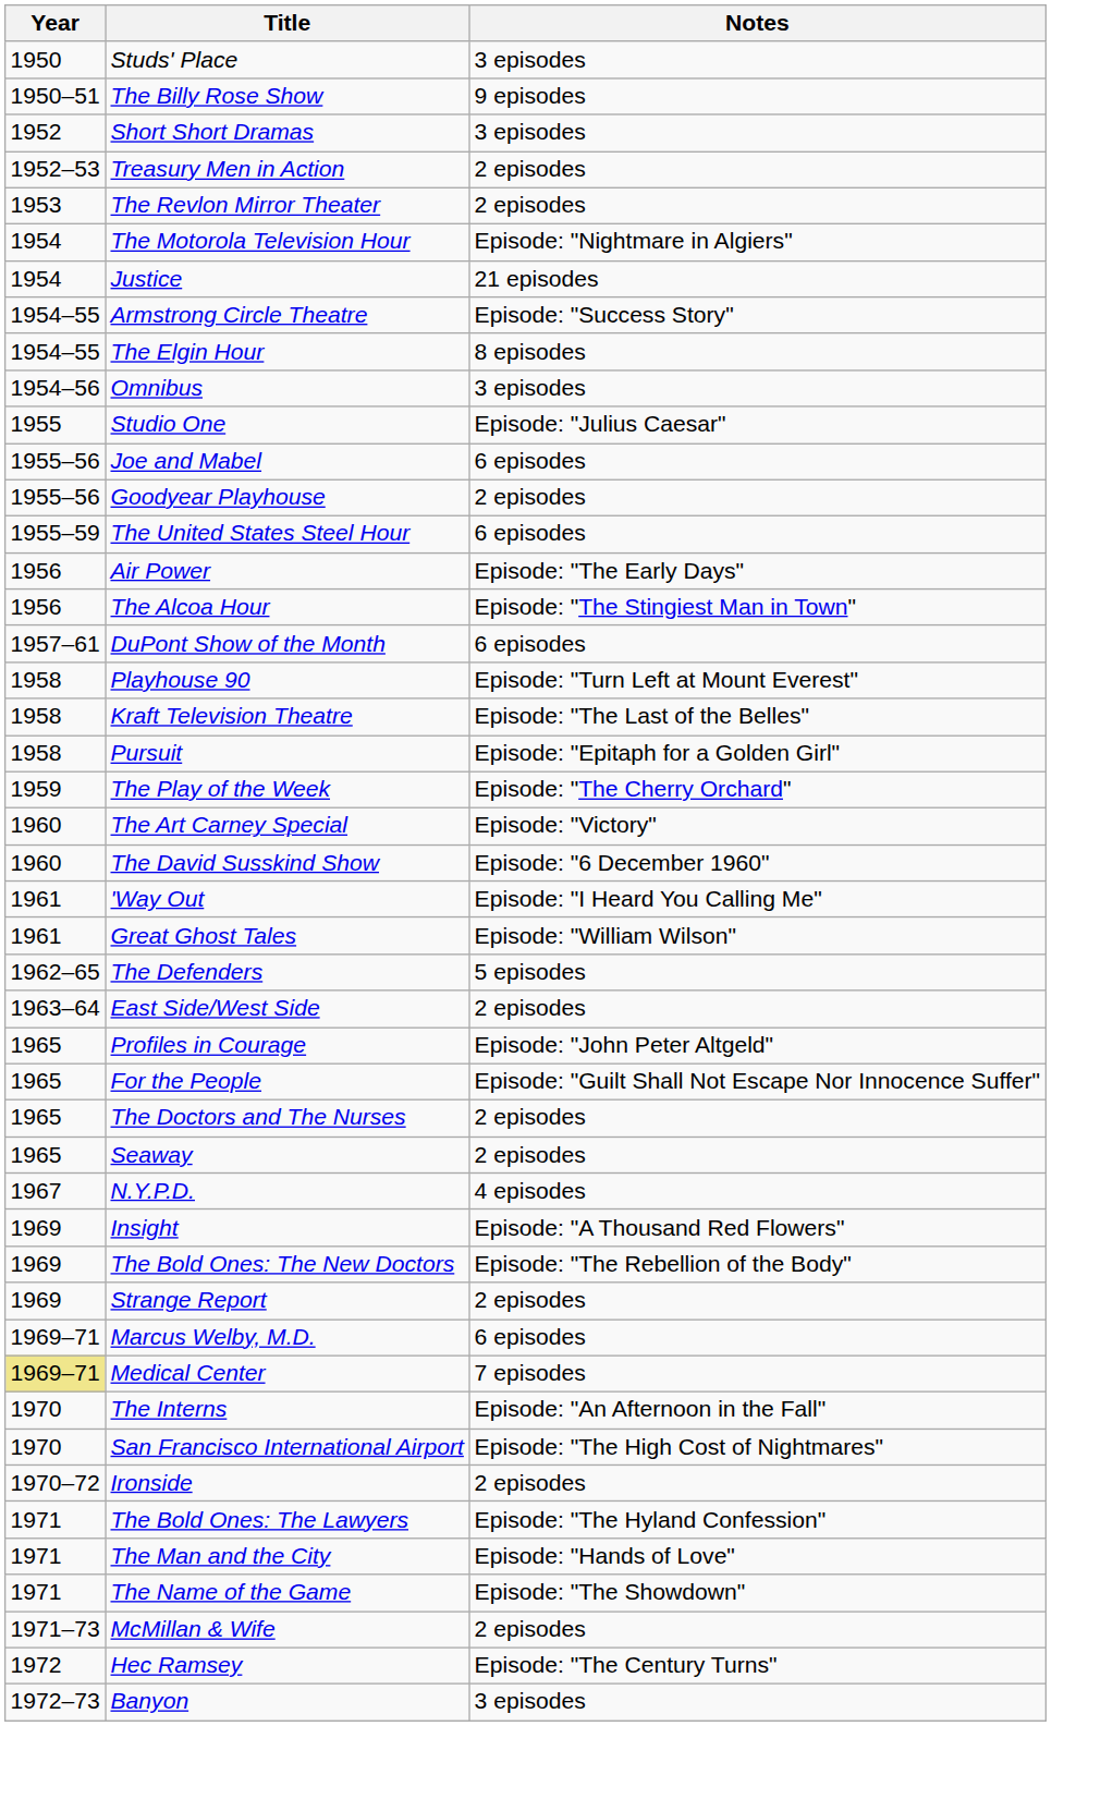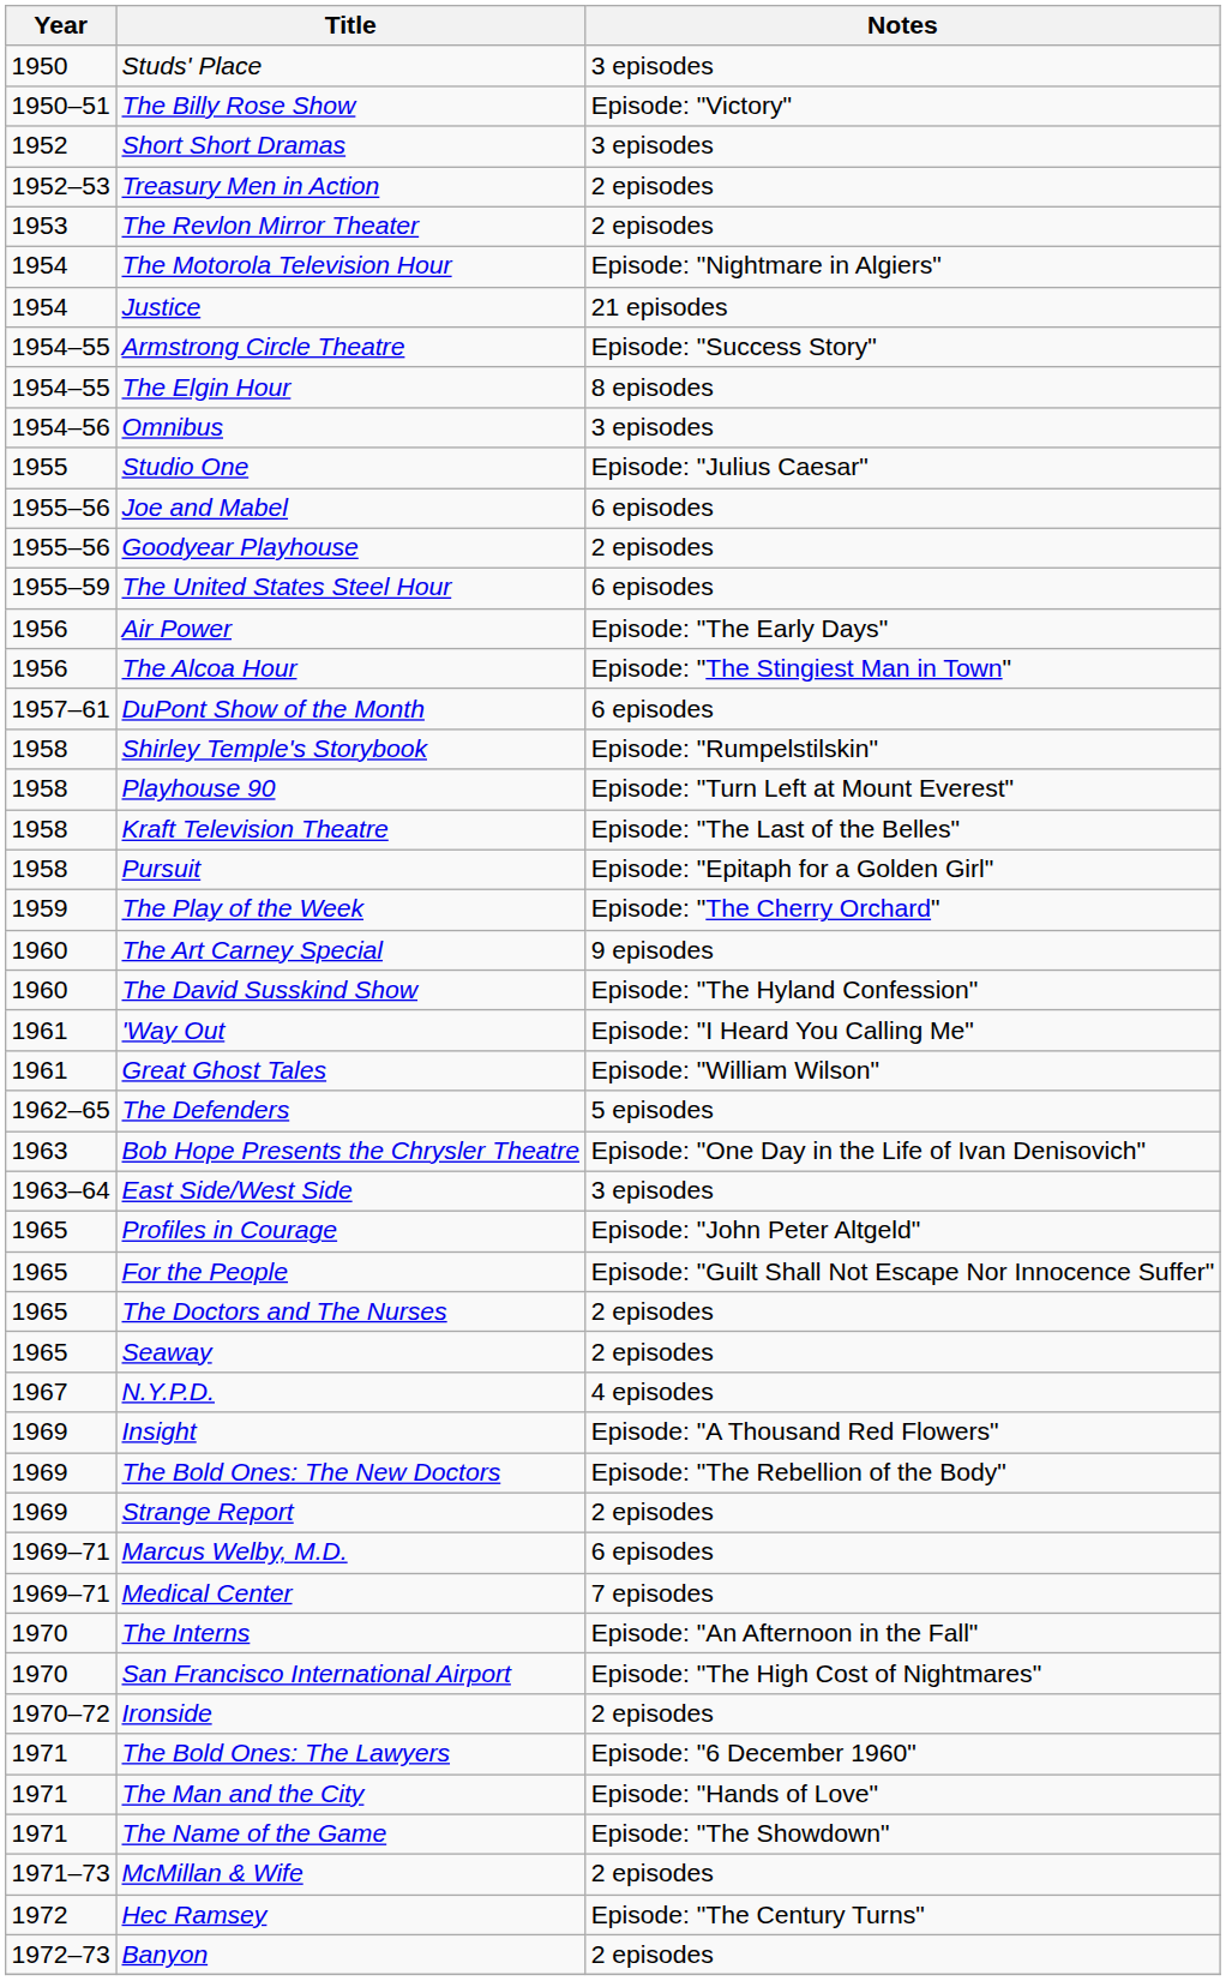The Billy Rose Show | Notes: 9 episodes -> Episode: "Victory"
+ row: 1958 | Shirley Temple's Storybook | Episode: "Rumpelstilskin"
The Art Carney Special | Notes: Episode: "Victory" -> 9 episodes
The David Susskind Show | Notes: Episode: "6 December 1960" -> Episode: "The Hyland Confession"
+ row: 1963 | Bob Hope Presents the Chrysler Theatre | Episode: "One Day in the Life of Ivan Denisovich"
East Side/West Side | Notes: 2 episodes -> 3 episodes
Medical Center | Year: khaki background -> no background
The Bold Ones: The Lawyers | Notes: Episode: "The Hyland Confession" -> Episode: "6 December 1960"
Banyon | Notes: 3 episodes -> 2 episodes
